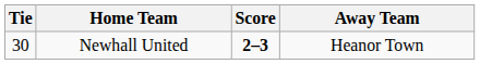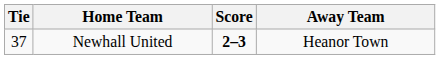Newhall United | Tie: 30 -> 37
